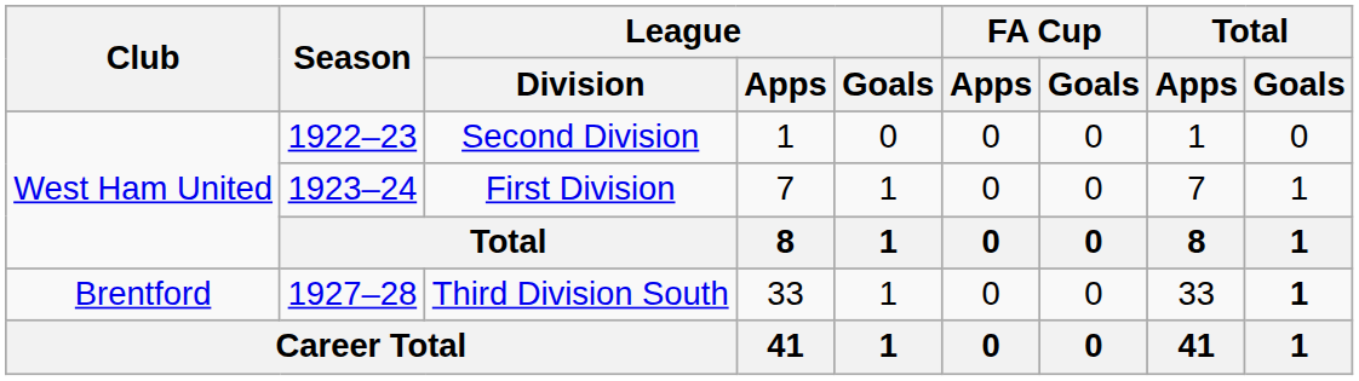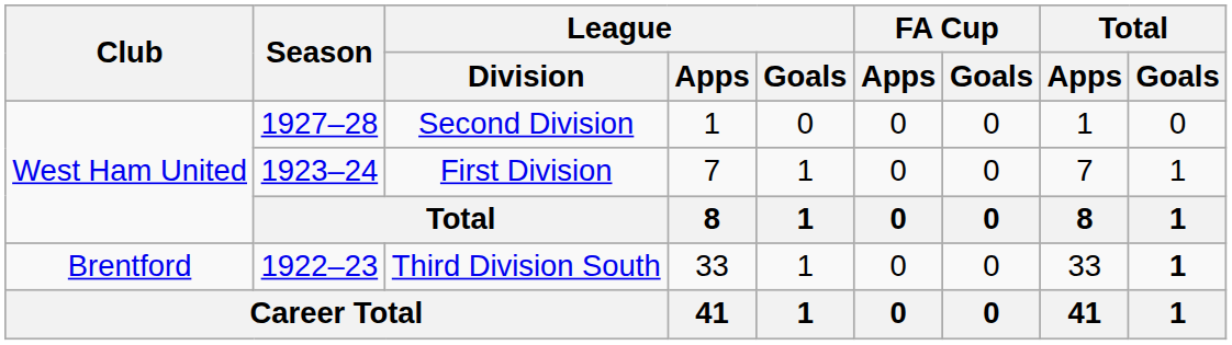Second Division | Season: 1922–23 -> 1927–28
Third Division South | Season: 1927–28 -> 1922–23
